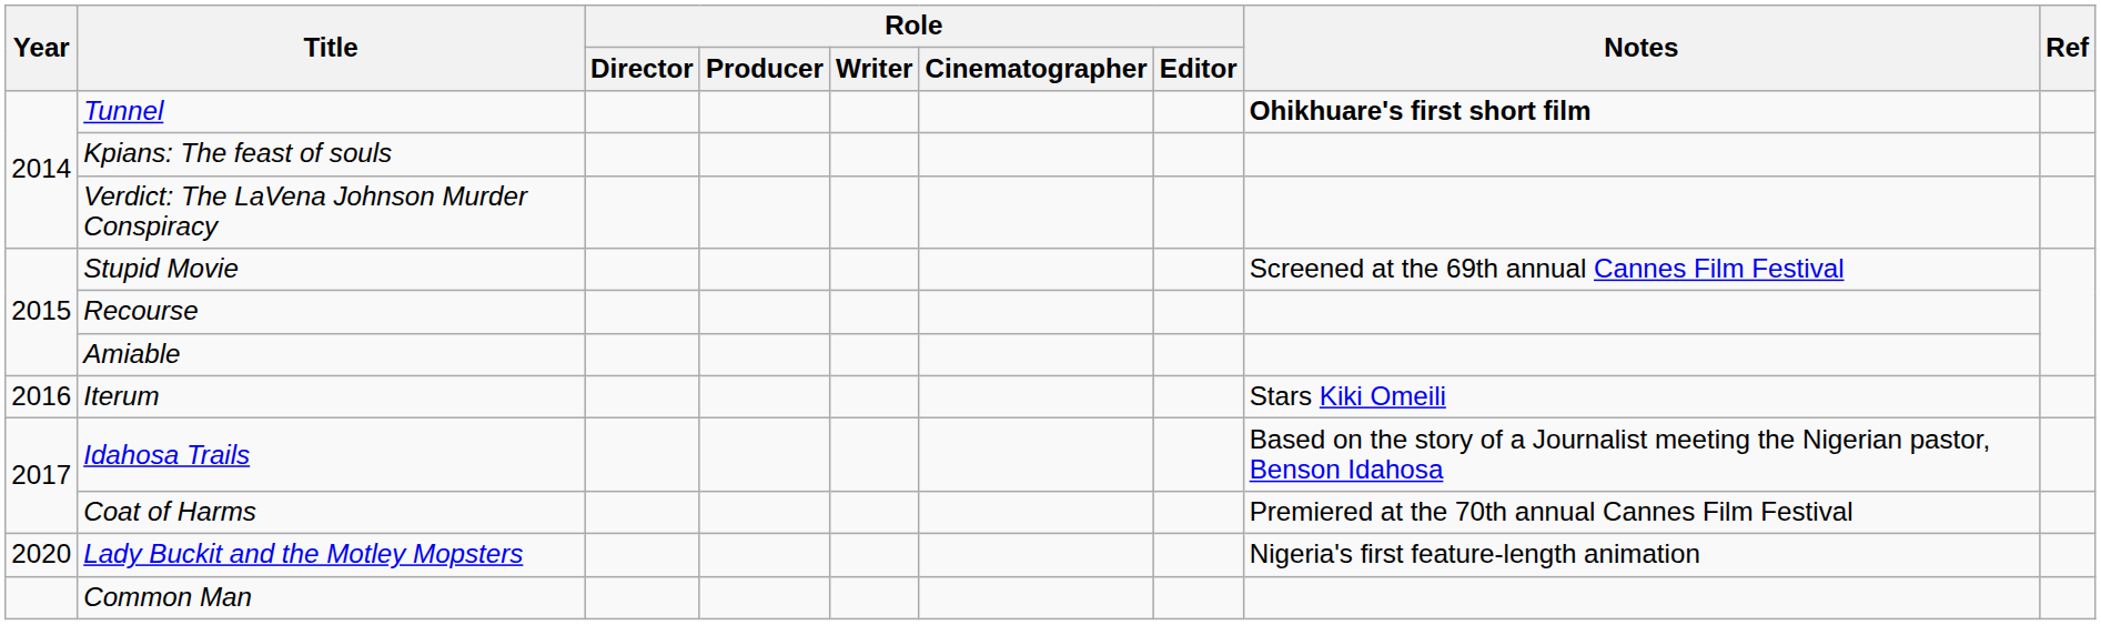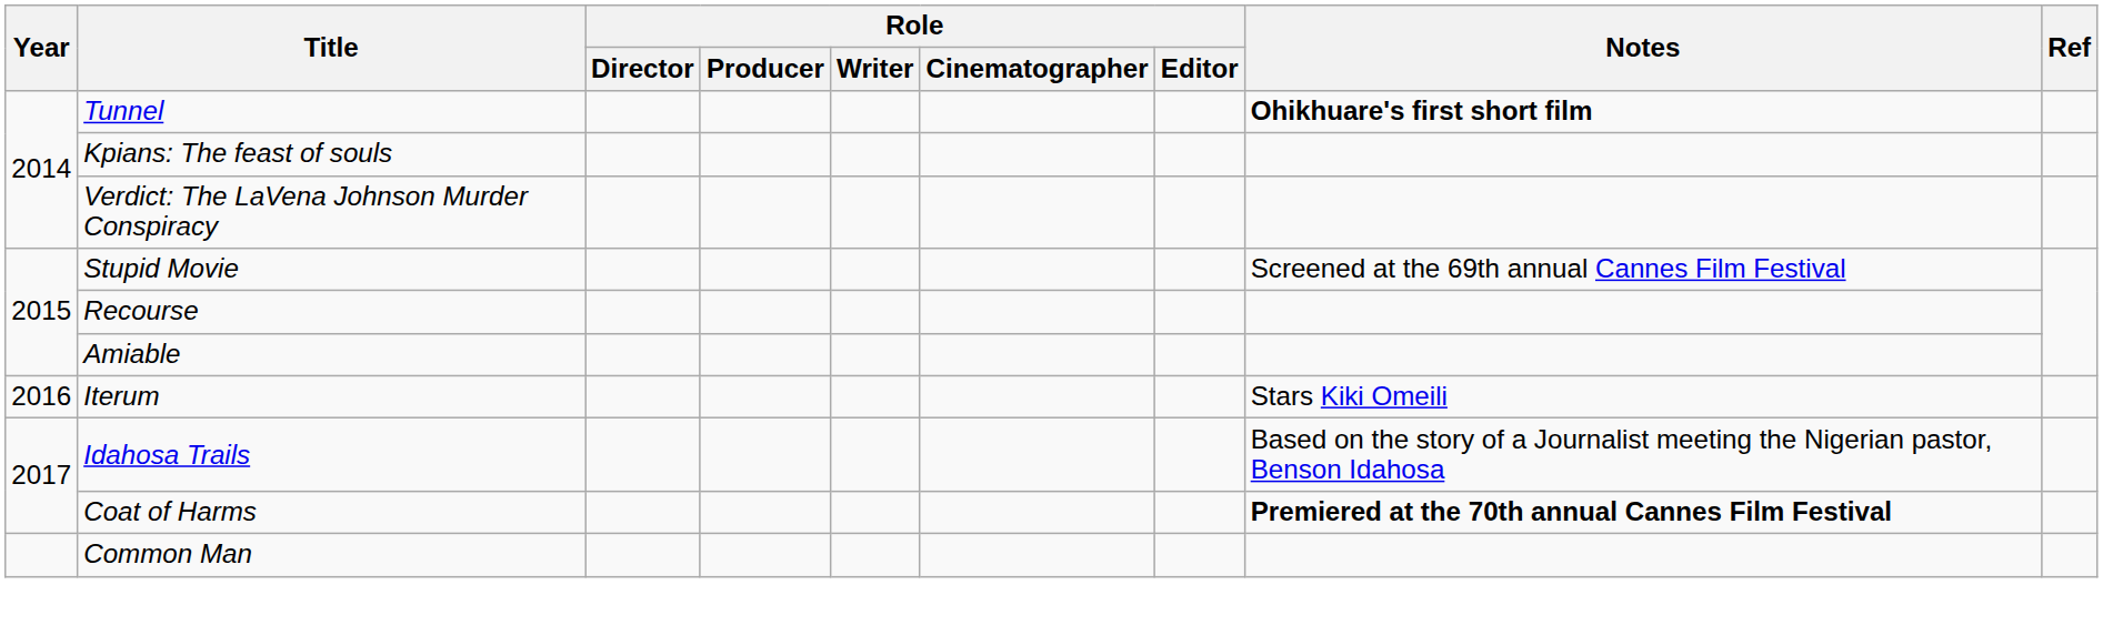Coat of Harms | Notes: normal -> bold
- row: 2020 | Lady Buckit and the Motley Mopsters | Nigeria's first feature-length animation
